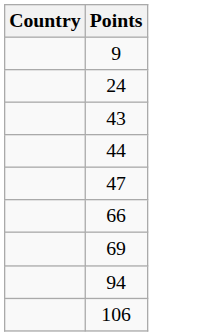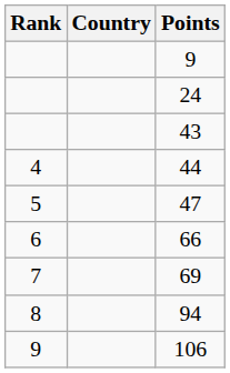+ column: Rank | 4 | 5 | 6 | 7 | 8 | 9
